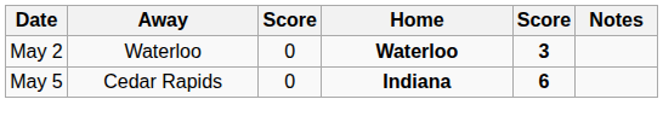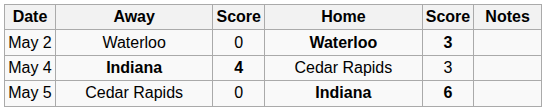+ row: May 4 | Indiana | 4 | Cedar Rapids | 3
